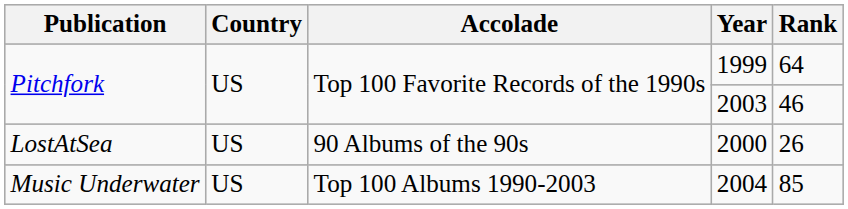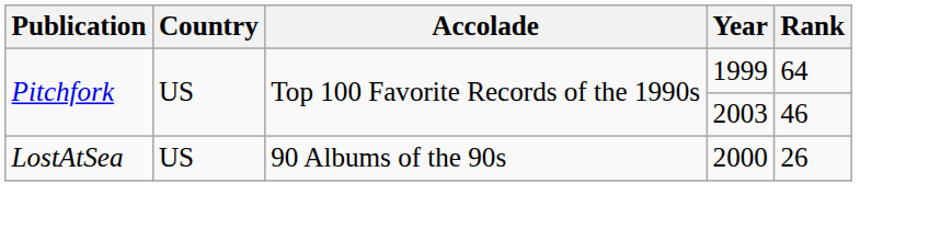- row: Music Underwater | US | Top 100 Albums 1990-2003 | 2004 | 85
